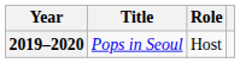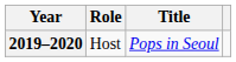columns swapped: Title <-> Role
